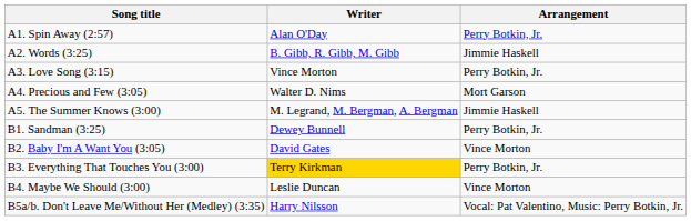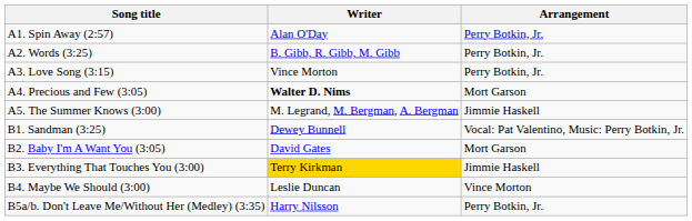A2. Words (3:25) | Arrangement: Jimmie Haskell -> Perry Botkin, Jr.
A4. Precious and Few (3:05) | Writer: normal -> bold
B1. Sandman (3:25) | Arrangement: Perry Botkin, Jr. -> Vocal: Pat Valentino, Music: Perry Botkin, Jr.
B2. Baby I'm A Want You (3:05) | Arrangement: Vince Morton -> Mort Garson
B3. Everything That Touches You (3:00) | Arrangement: Perry Botkin, Jr. -> Jimmie Haskell
B5a/b. Don't Leave Me/Without Her (Medley) (3:35) | Arrangement: Vocal: Pat Valentino, Music: Perry Botkin, Jr. -> Perry Botkin, Jr.
